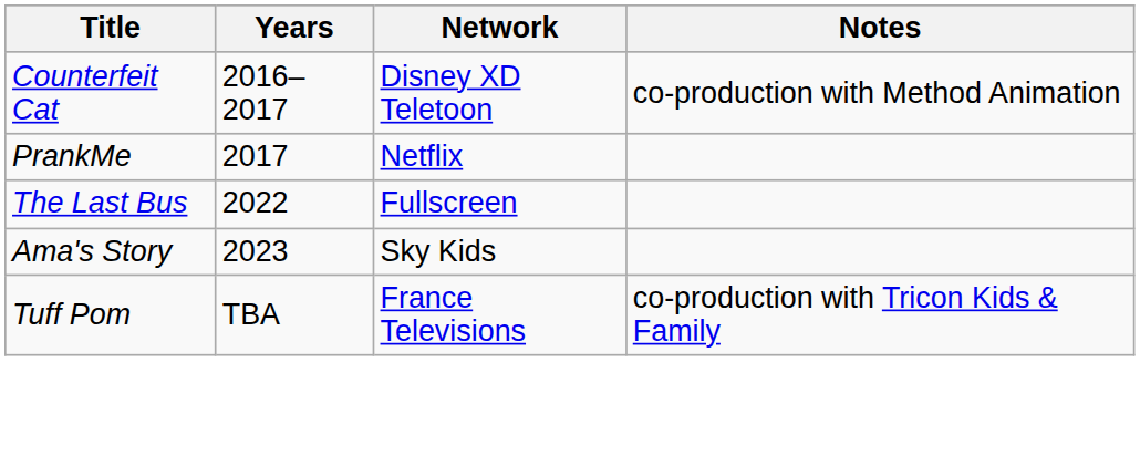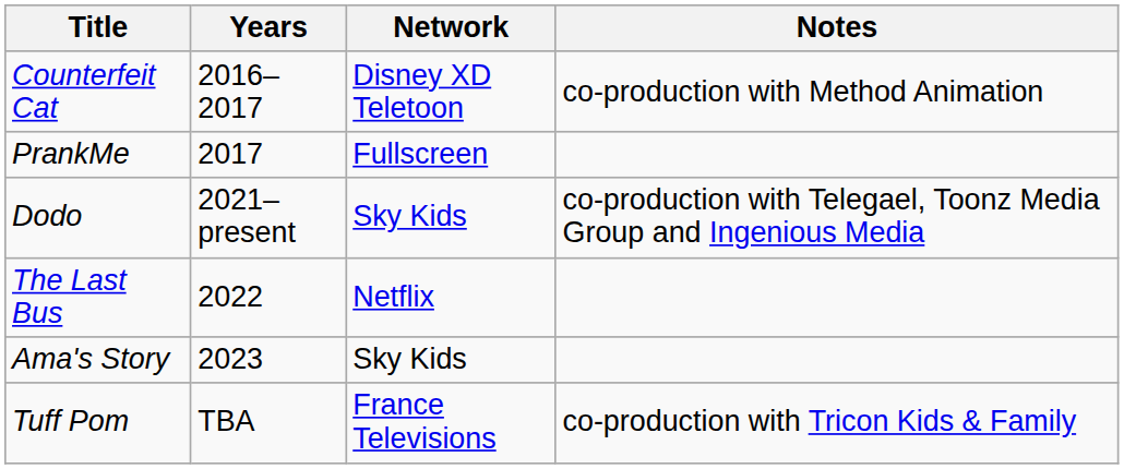PrankMe | Network: Netflix -> Fullscreen
+ row: Dodo | 2021–present | Sky Kids | co-production with Telegael, Toonz Media Group and Ingenious Media
The Last Bus | Network: Fullscreen -> Netflix
